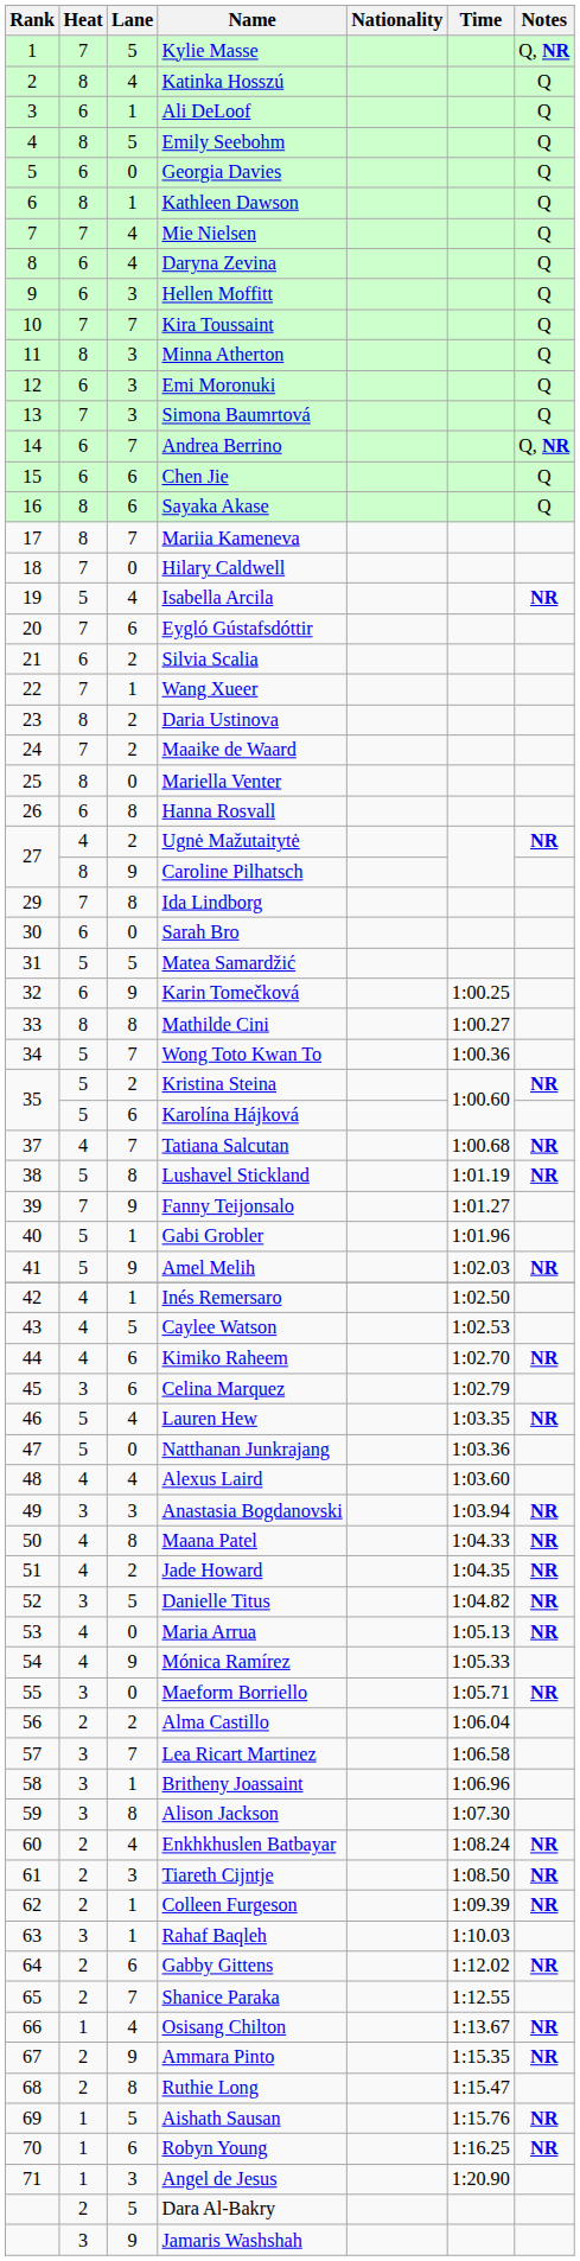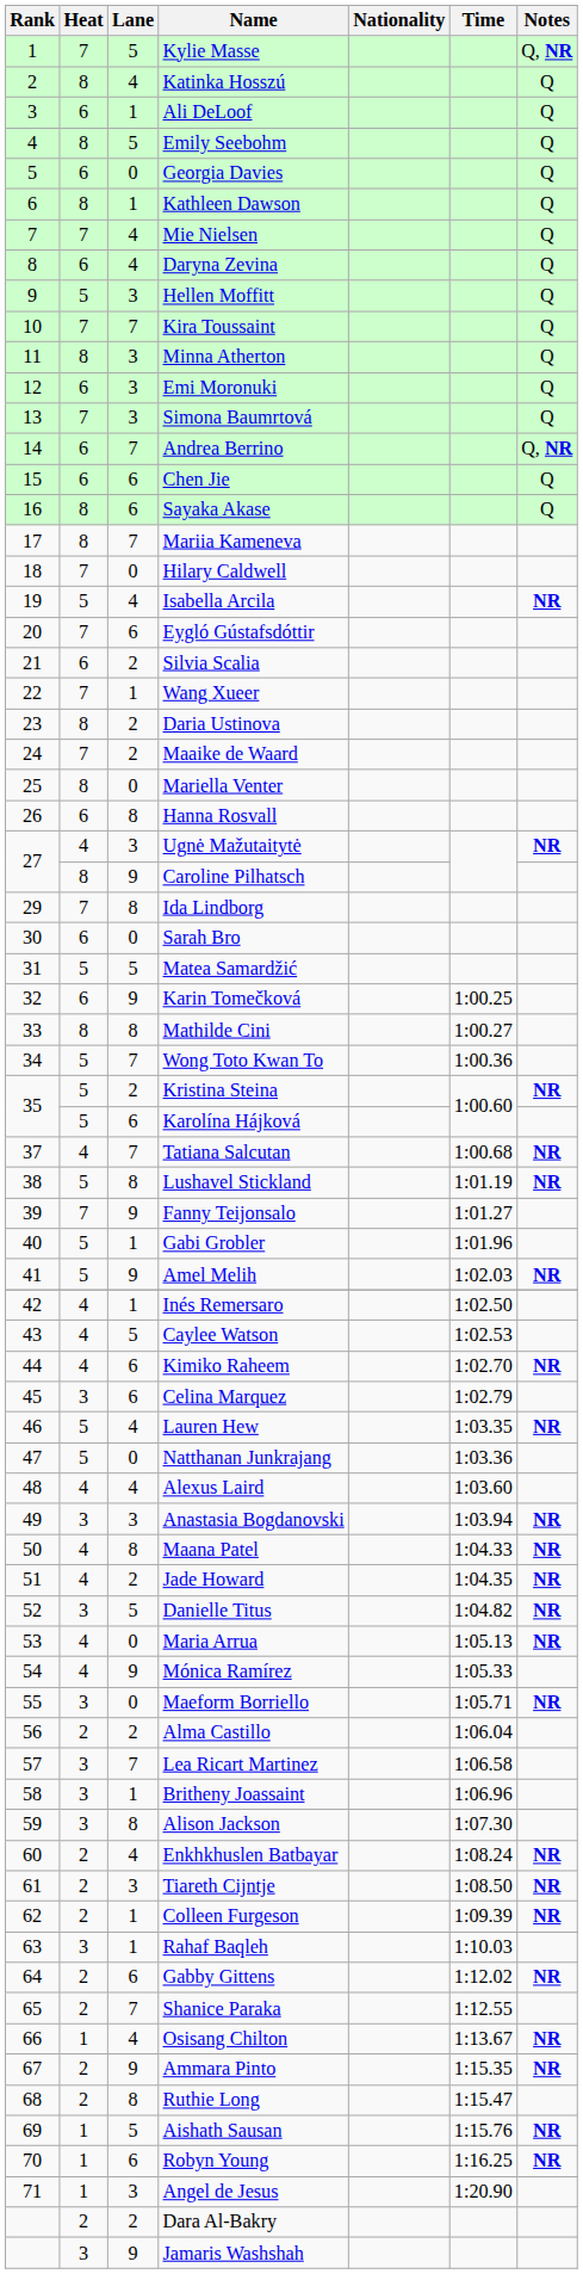Hellen Moffitt | Heat: 6 -> 5
Ugnė Mažutaitytė | Lane: 2 -> 3
Dara Al-Bakry | Lane: 5 -> 2
